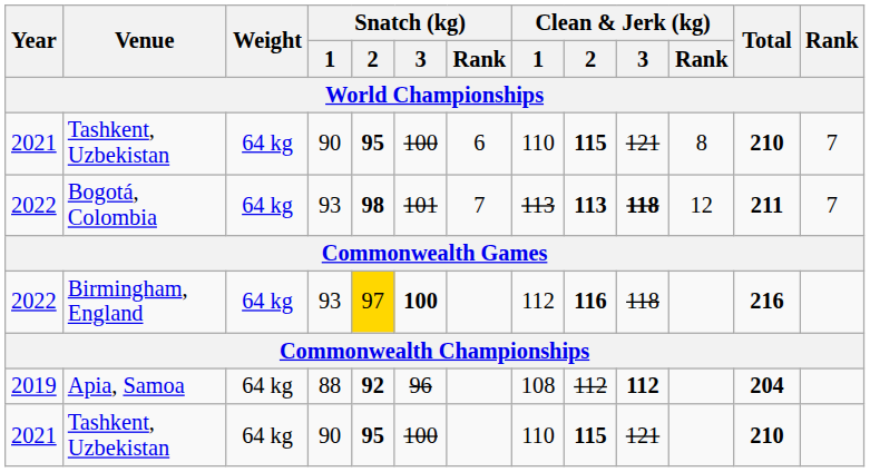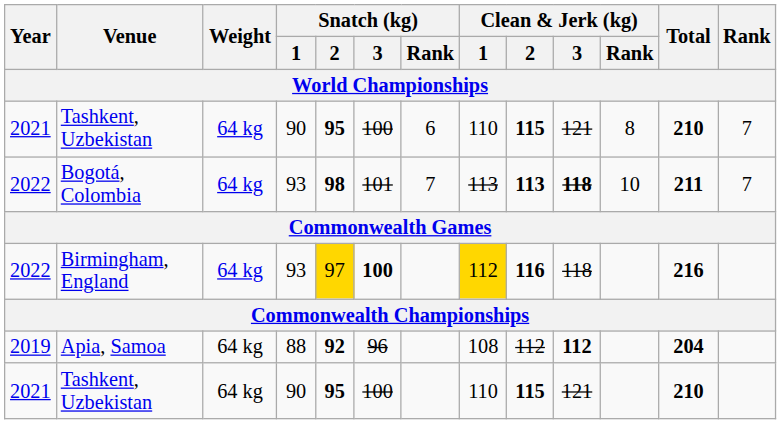Bogotá, Colombia | Clean & Jerk (kg) / Rank: 12 -> 10
Birmingham, England | Clean & Jerk (kg) / 1: no background -> gold background
